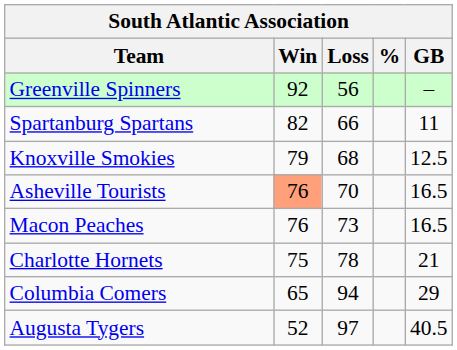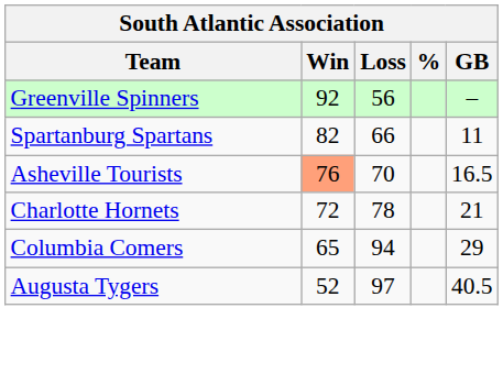- row: Knoxville Smokies | 79 | 68 | 12.5
- row: Macon Peaches | 76 | 73 | 16.5
Charlotte Hornets | Win: 75 -> 72
